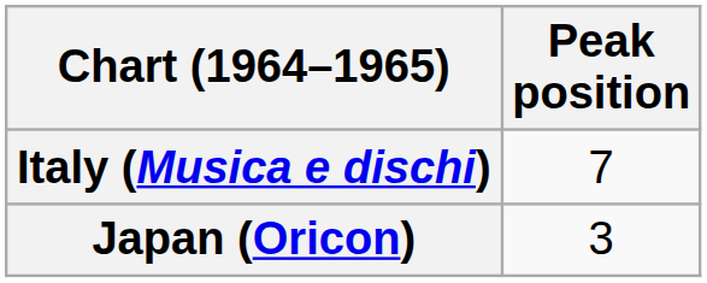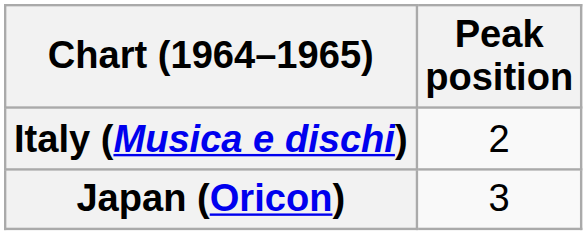Italy (Musica e dischi) | Peak position: 7 -> 2
